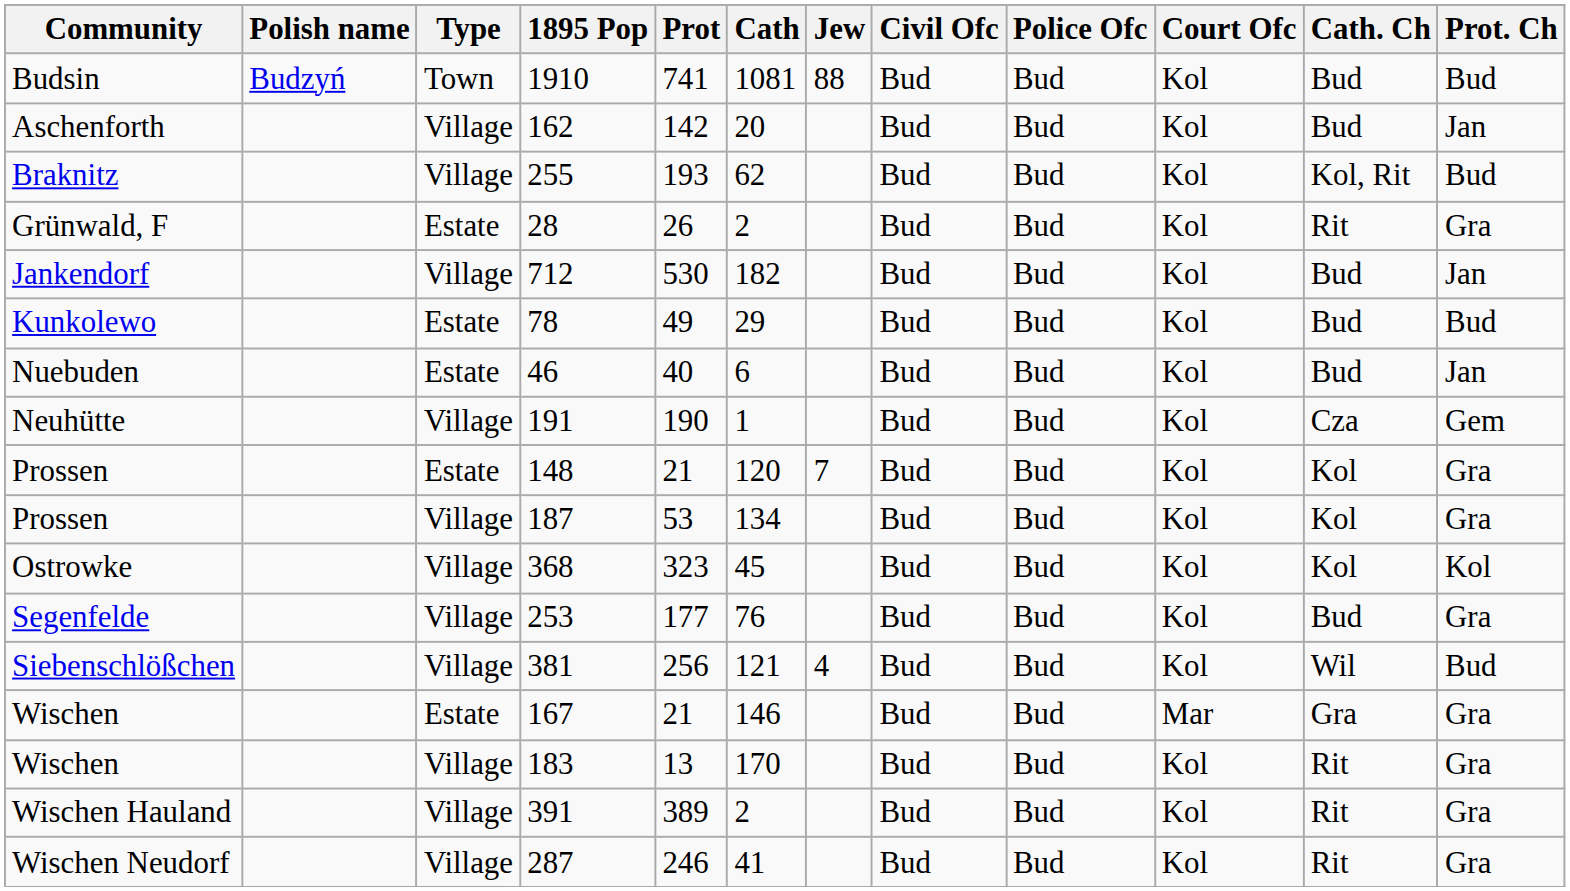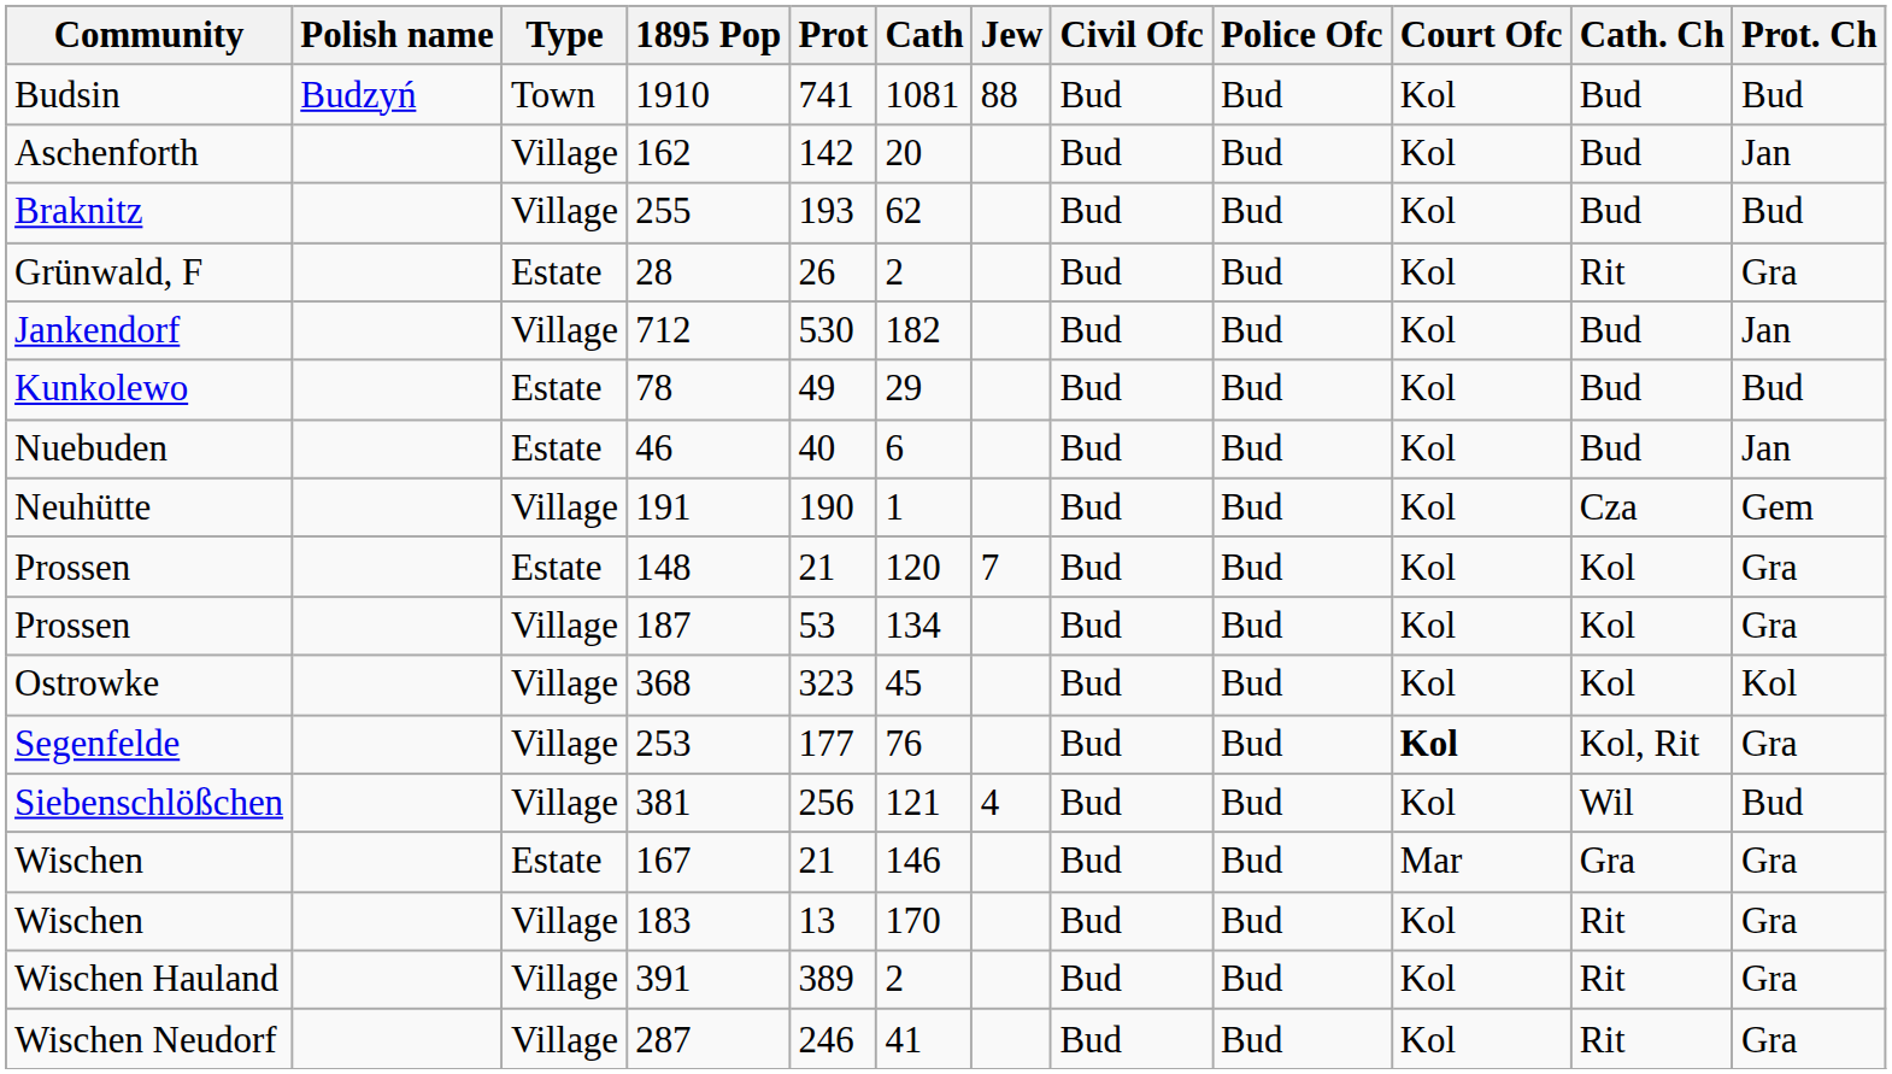255 | Cath. Ch: Kol, Rit -> Bud
253 | Court Ofc: normal -> bold
253 | Cath. Ch: Bud -> Kol, Rit
